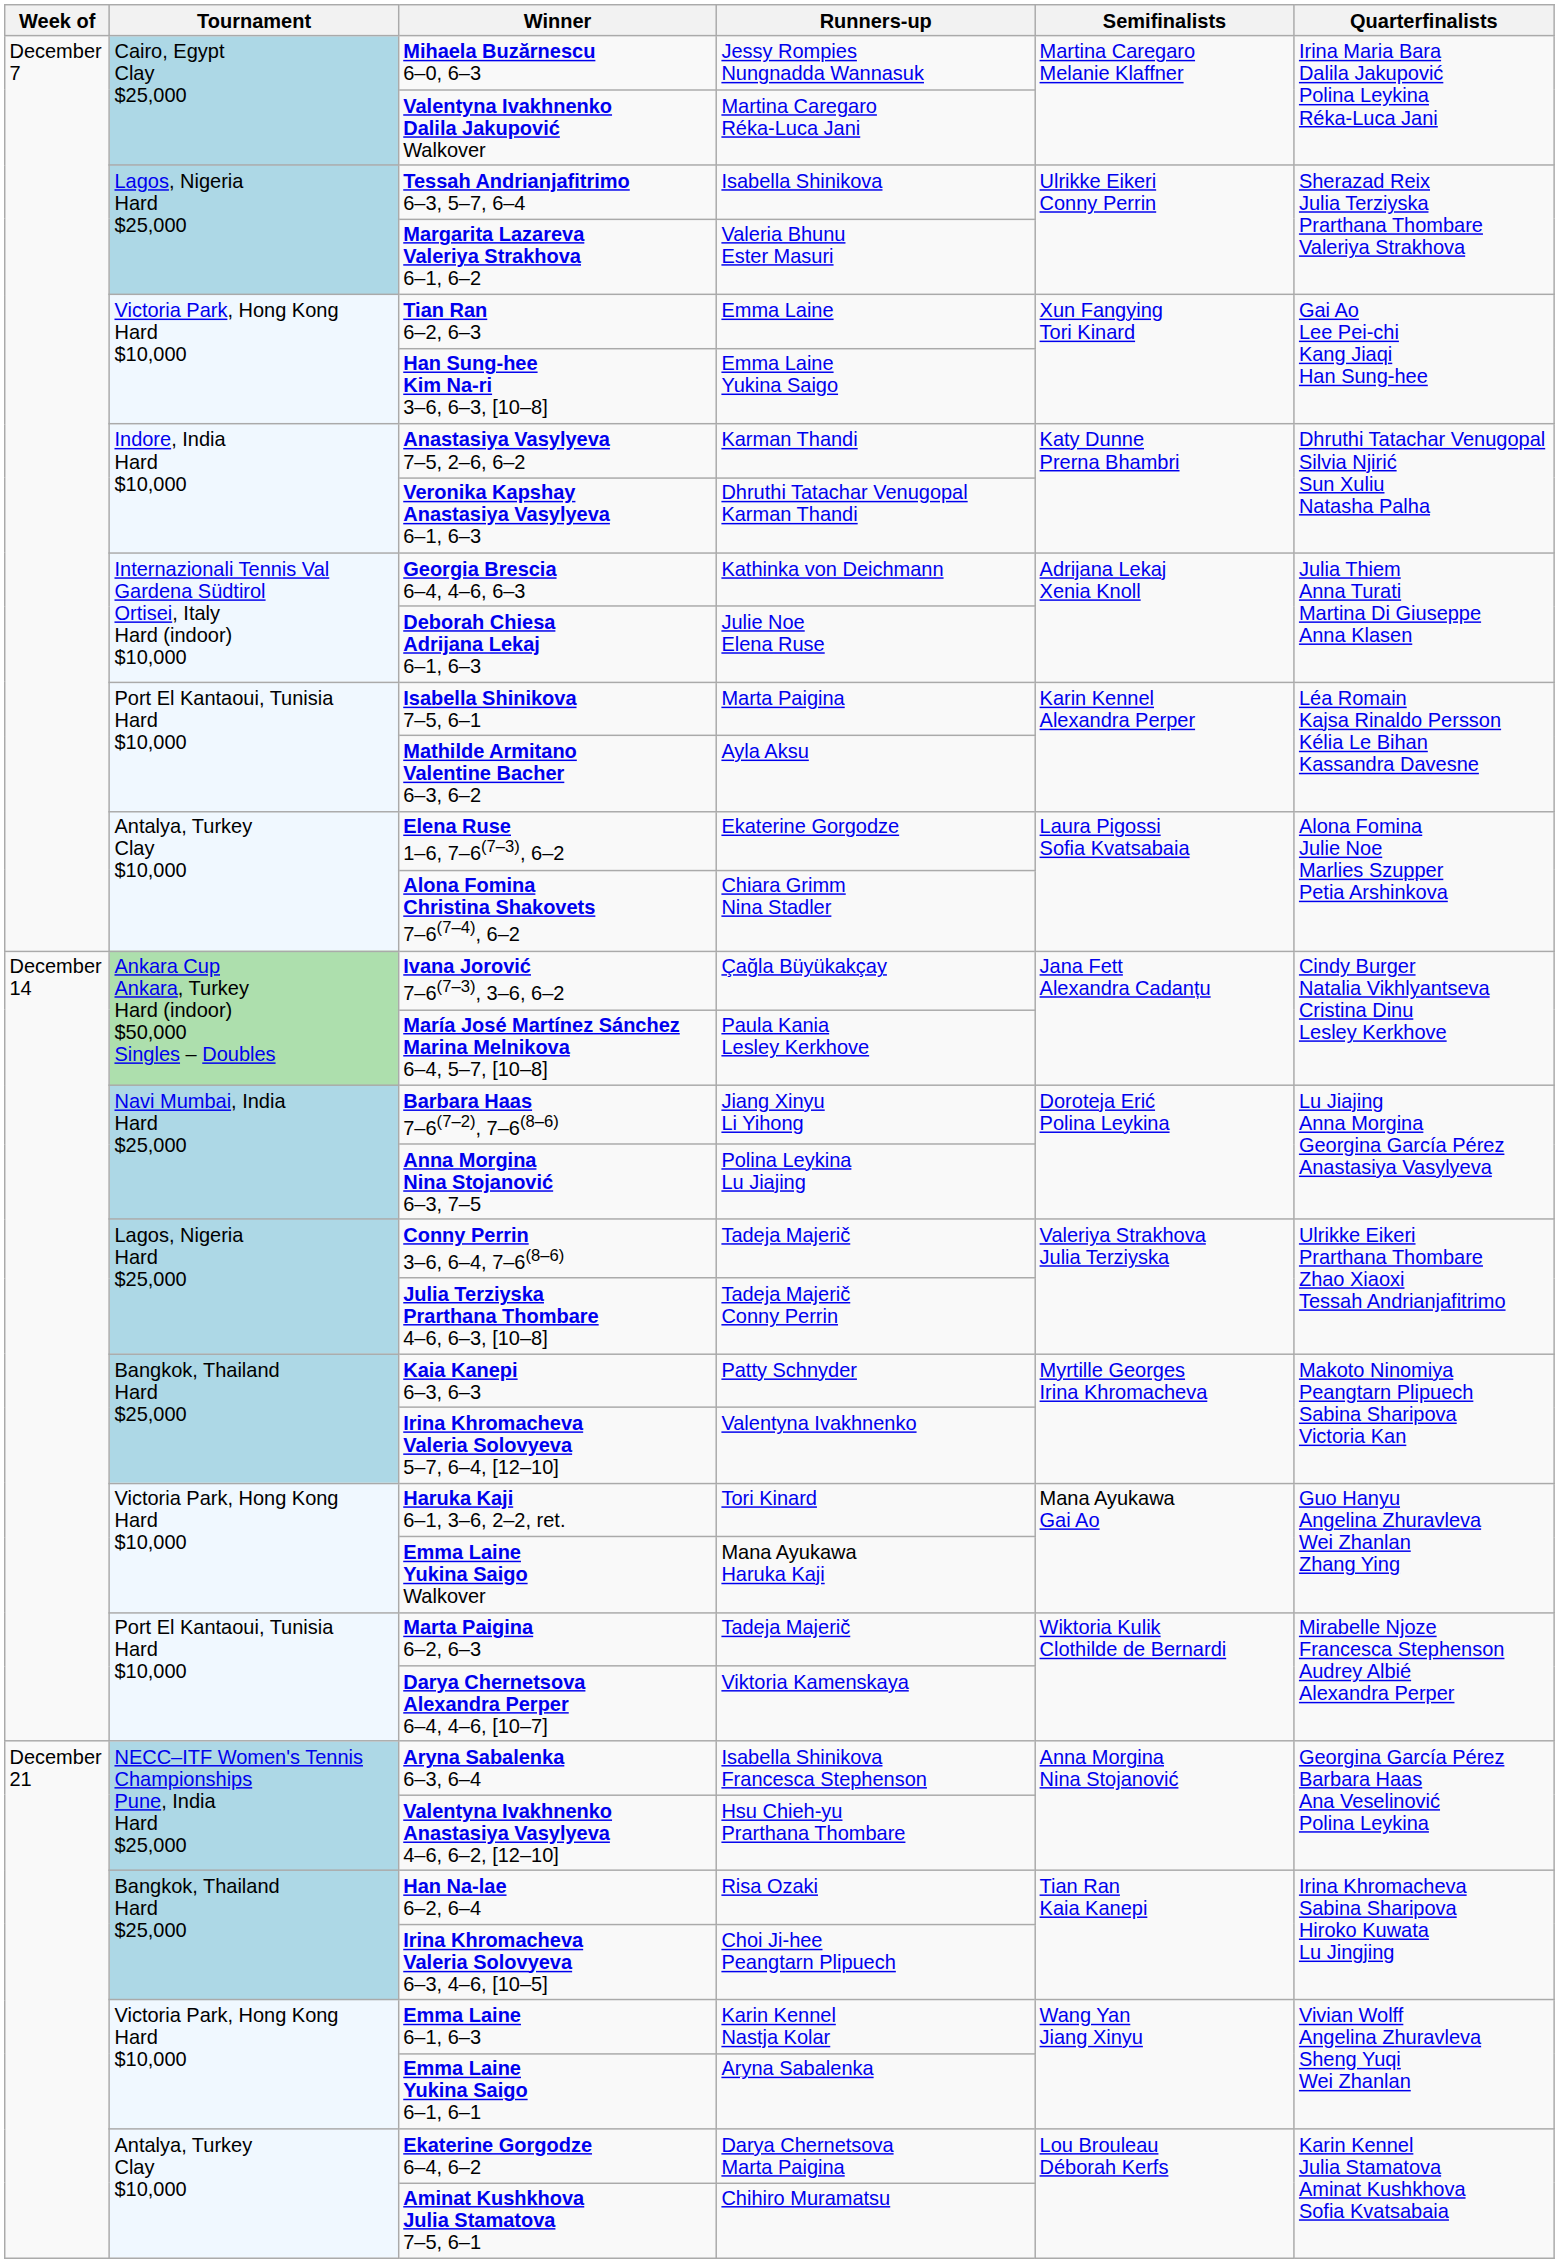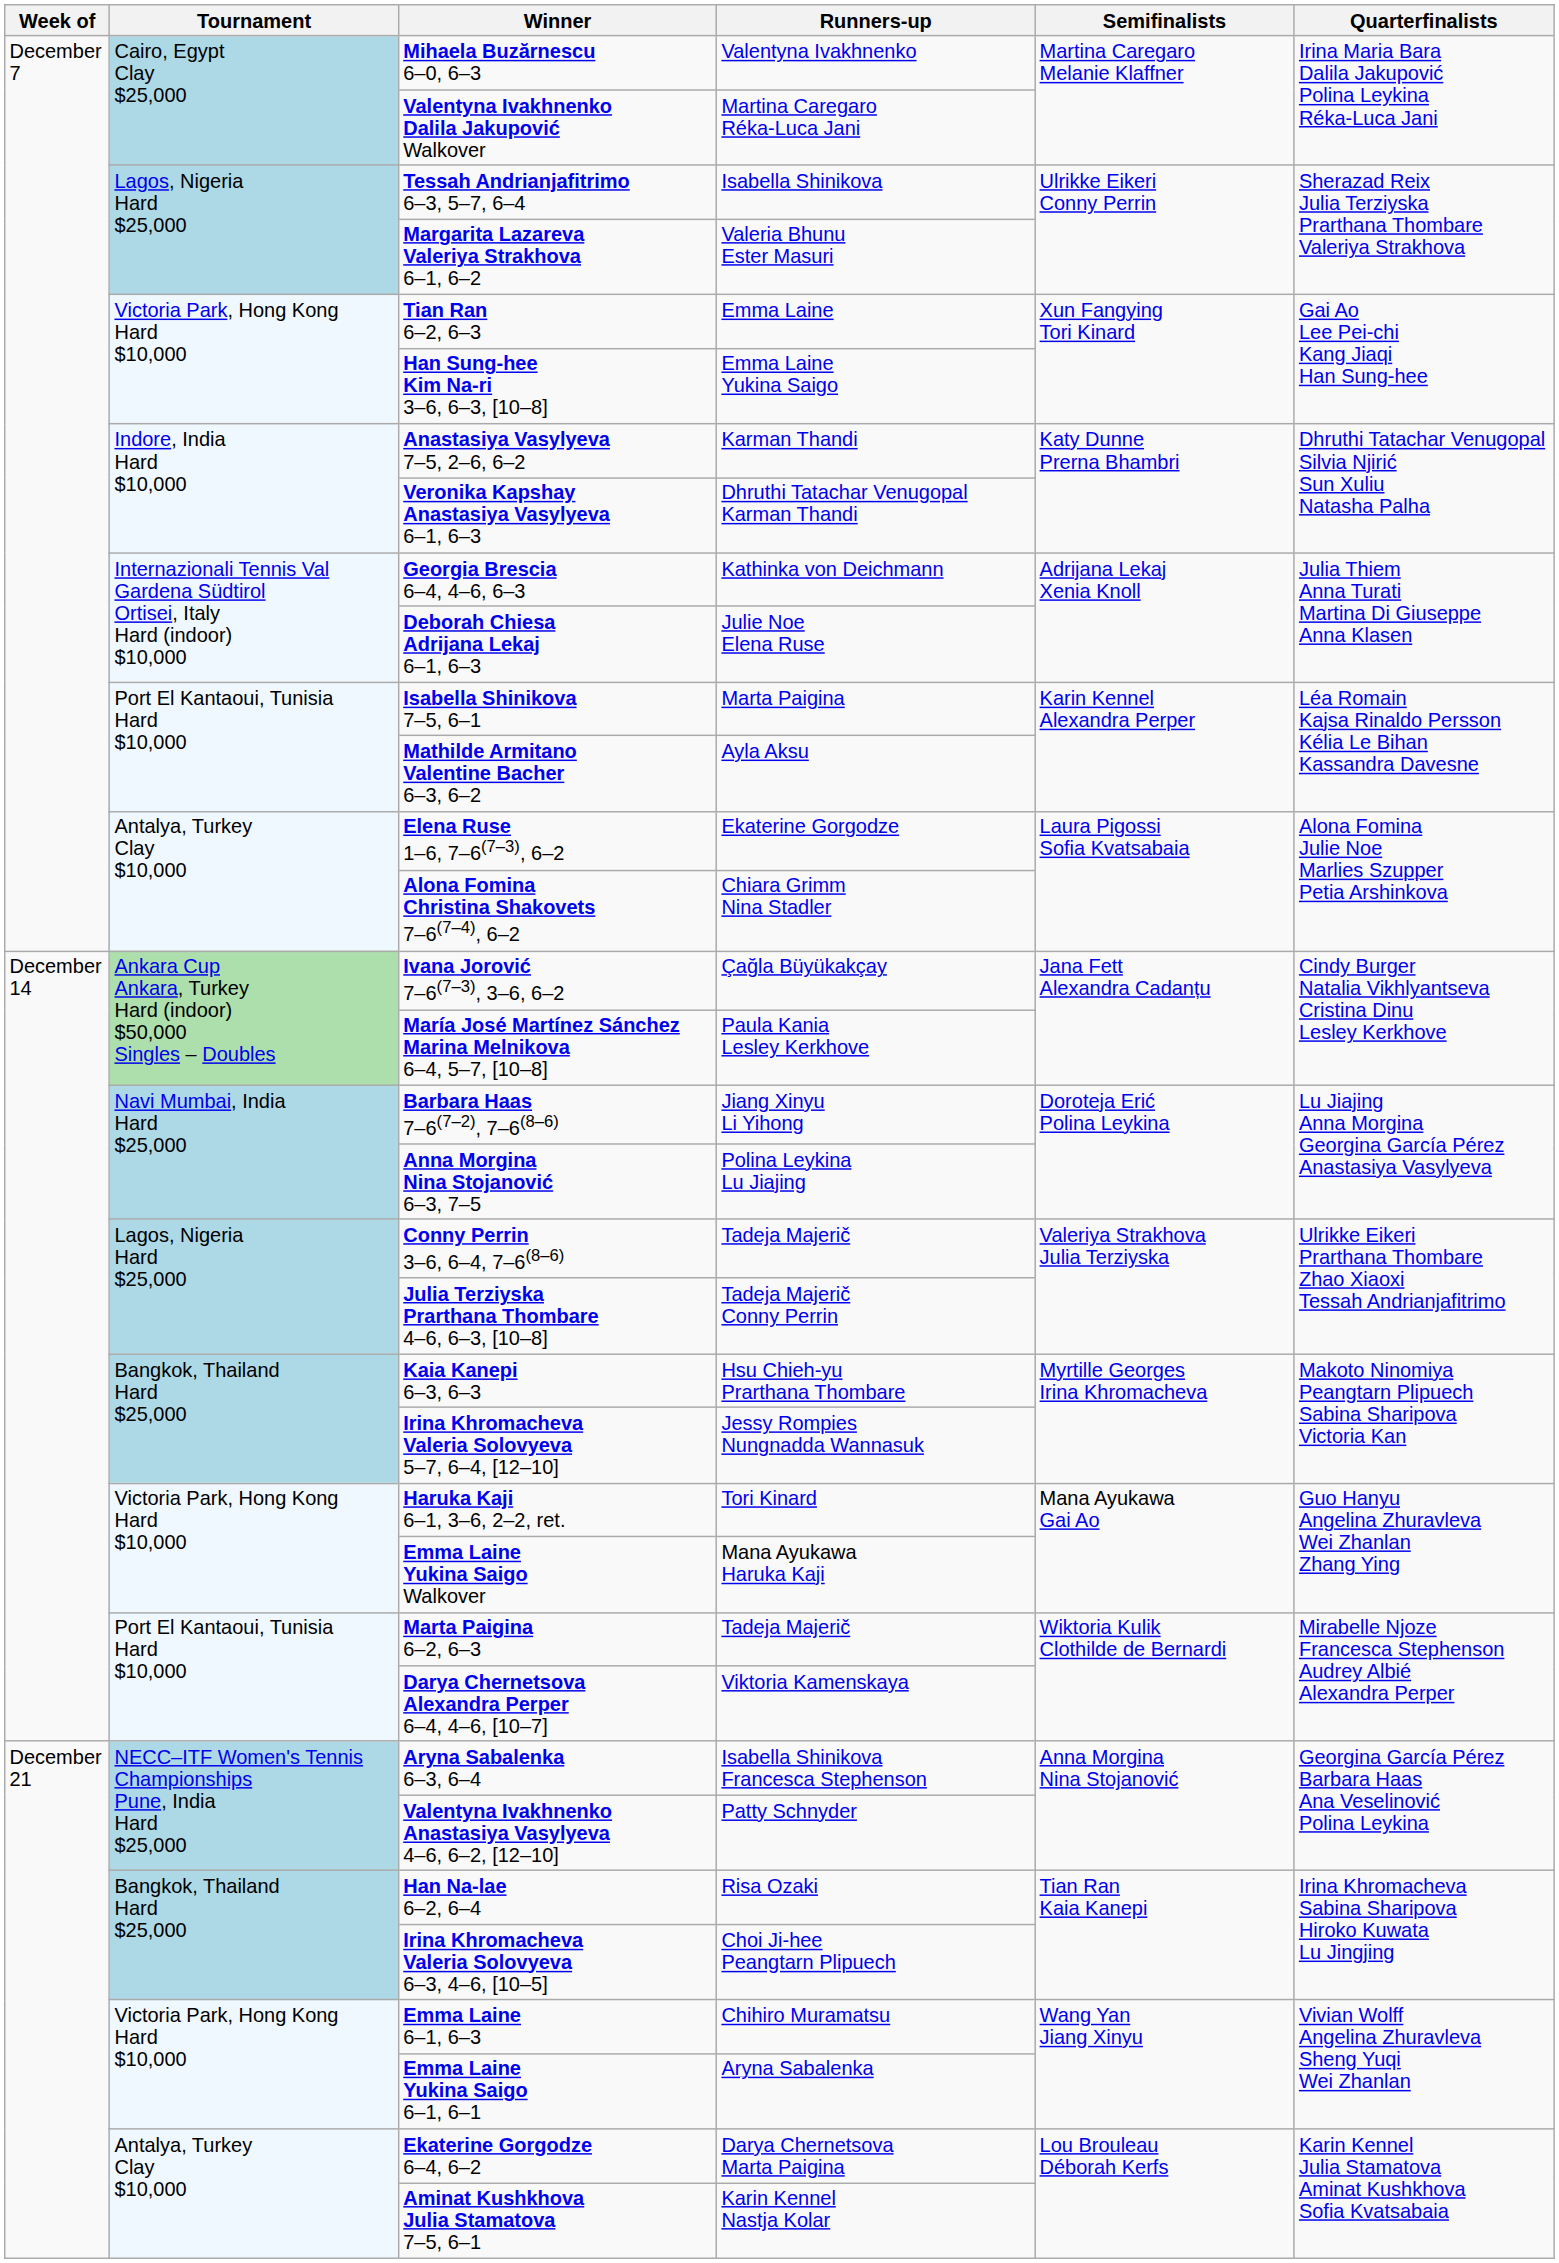Mihaela Buzărnescu 6–0, 6–3 | Runners-up: Jessy Rompies Nungnadda Wannasuk -> Valentyna Ivakhnenko
Kaia Kanepi 6–3, 6–3 | Runners-up: Patty Schnyder -> Hsu Chieh-yu Prarthana Thombare
Irina Khromacheva Valeria Solovyeva 5–7, 6–4, [12–10] | Runners-up: Valentyna Ivakhnenko -> Jessy Rompies Nungnadda Wannasuk
Valentyna Ivakhnenko Anastasiya Vasylyeva 4–6, 6–2, [12–10] | Runners-up: Hsu Chieh-yu Prarthana Thombare -> Patty Schnyder
Emma Laine 6–1, 6–3 | Runners-up: Karin Kennel Nastja Kolar -> Chihiro Muramatsu
Aminat Kushkhova Julia Stamatova 7–5, 6–1 | Runners-up: Chihiro Muramatsu -> Karin Kennel Nastja Kolar
